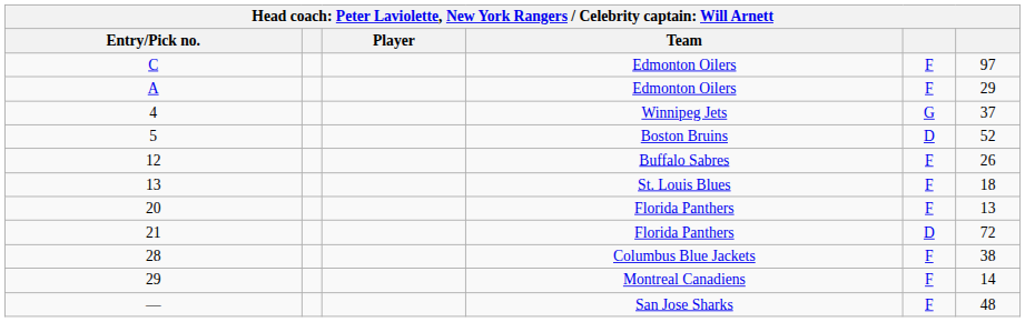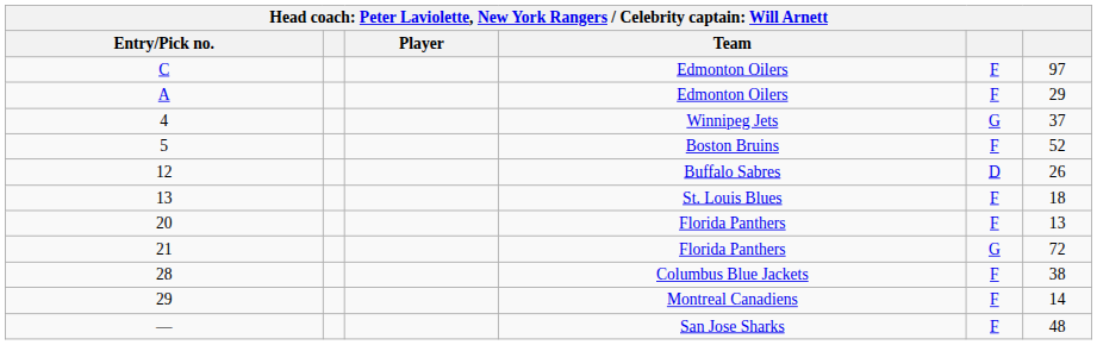5 | column 5: D -> F
12 | column 5: F -> D
21 | column 5: D -> G
